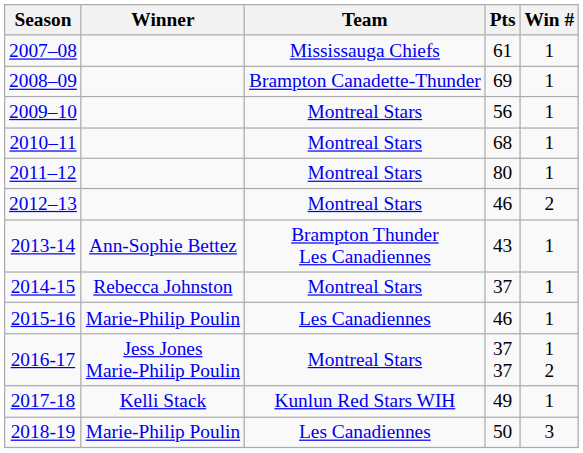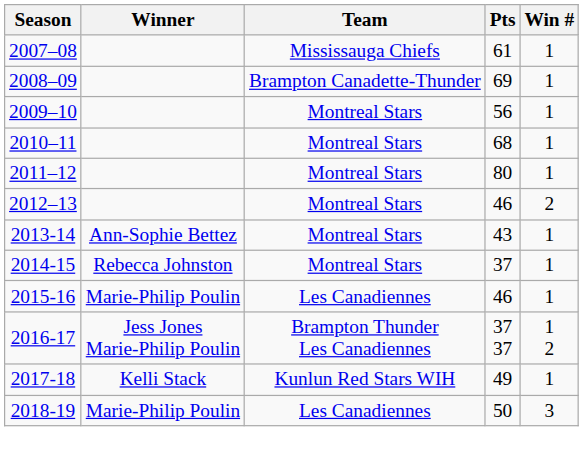2013-14 | Team: Brampton Thunder Les Canadiennes -> Montreal Stars
2016-17 | Team: Montreal Stars -> Brampton Thunder Les Canadiennes
